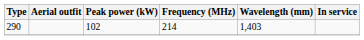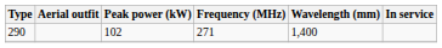290 | Frequency (MHz): 214 -> 271
290 | Wavelength (mm): 1,403 -> 1,400
